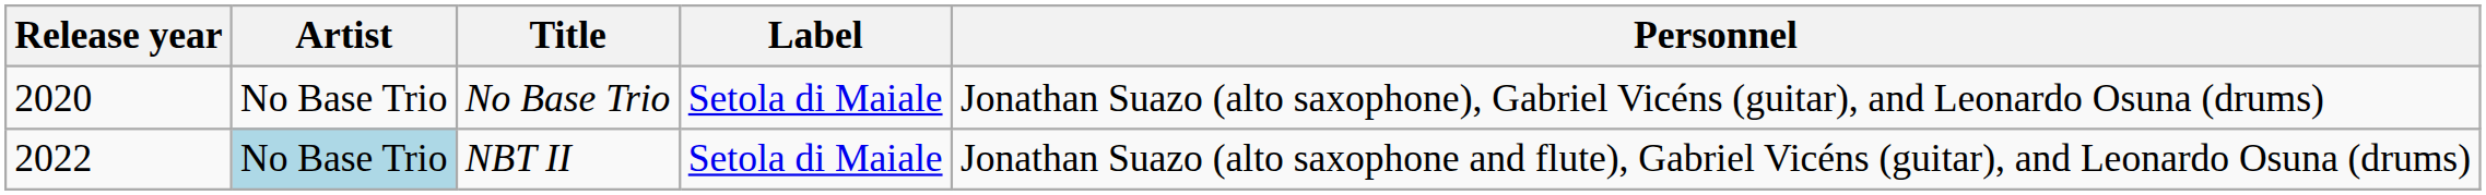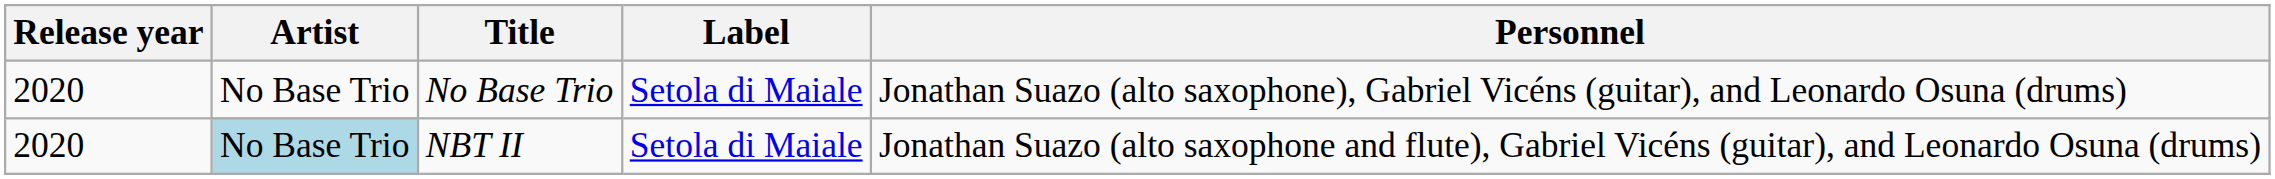NBT II | Release year: 2022 -> 2020
